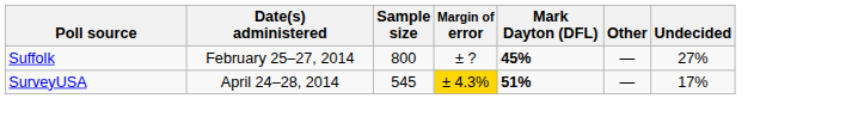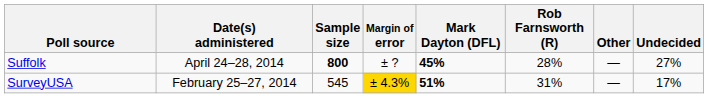+ column: Rob Farnsworth (R) | 28% | 31%
Suffolk | Date(s) administered: February 25–27, 2014 -> April 24–28, 2014
Suffolk | Sample size: normal -> bold
SurveyUSA | Date(s) administered: April 24–28, 2014 -> February 25–27, 2014
